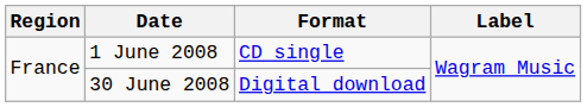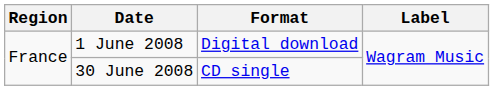1 June 2008 | Format: CD single -> Digital download
30 June 2008 | Format: Digital download -> CD single
